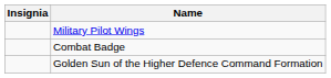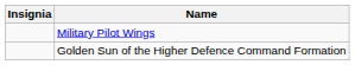- row: Combat Badge
